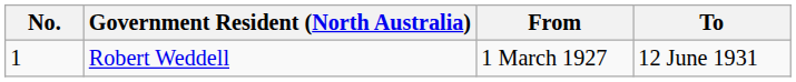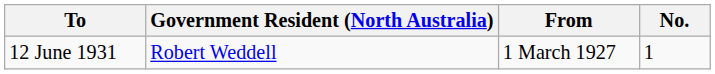columns swapped: No. <-> To
